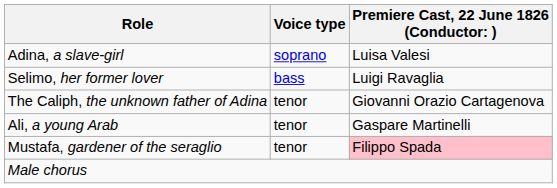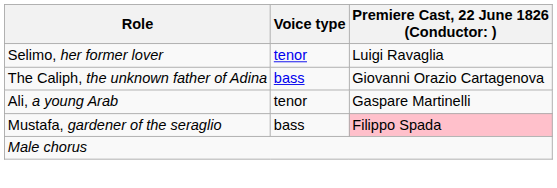- row: Adina, a slave-girl | soprano | Luisa Valesi
Selimo, her former lover | Voice type: bass -> tenor
The Caliph, the unknown father of Adina | Voice type: tenor -> bass
Mustafa, gardener of the seraglio | Voice type: tenor -> bass
